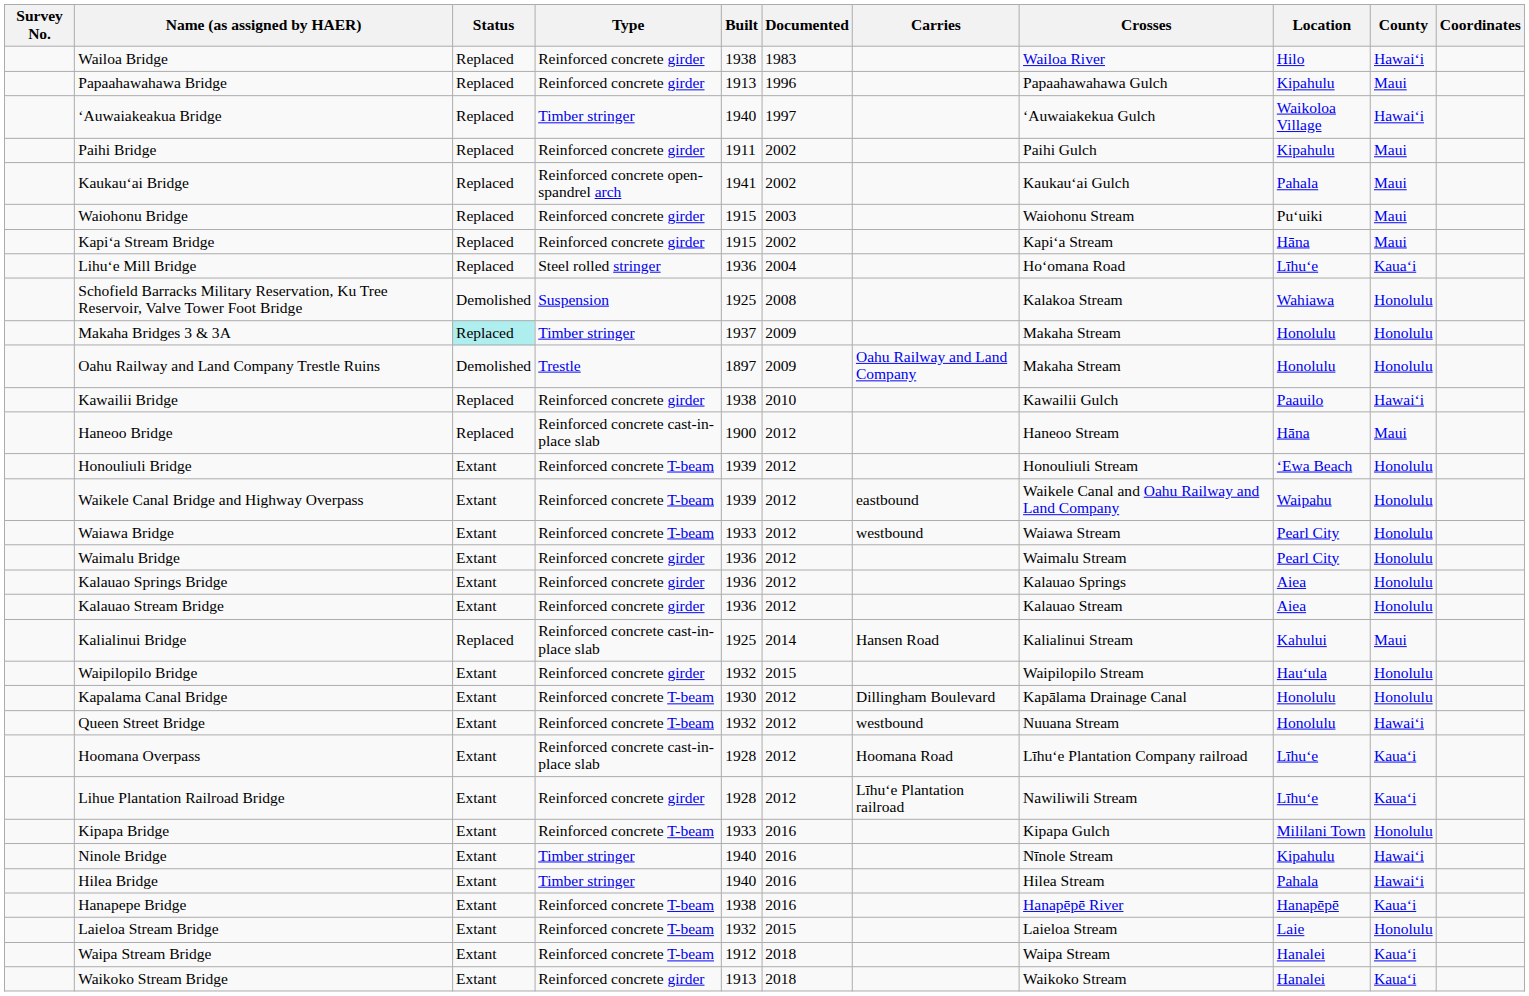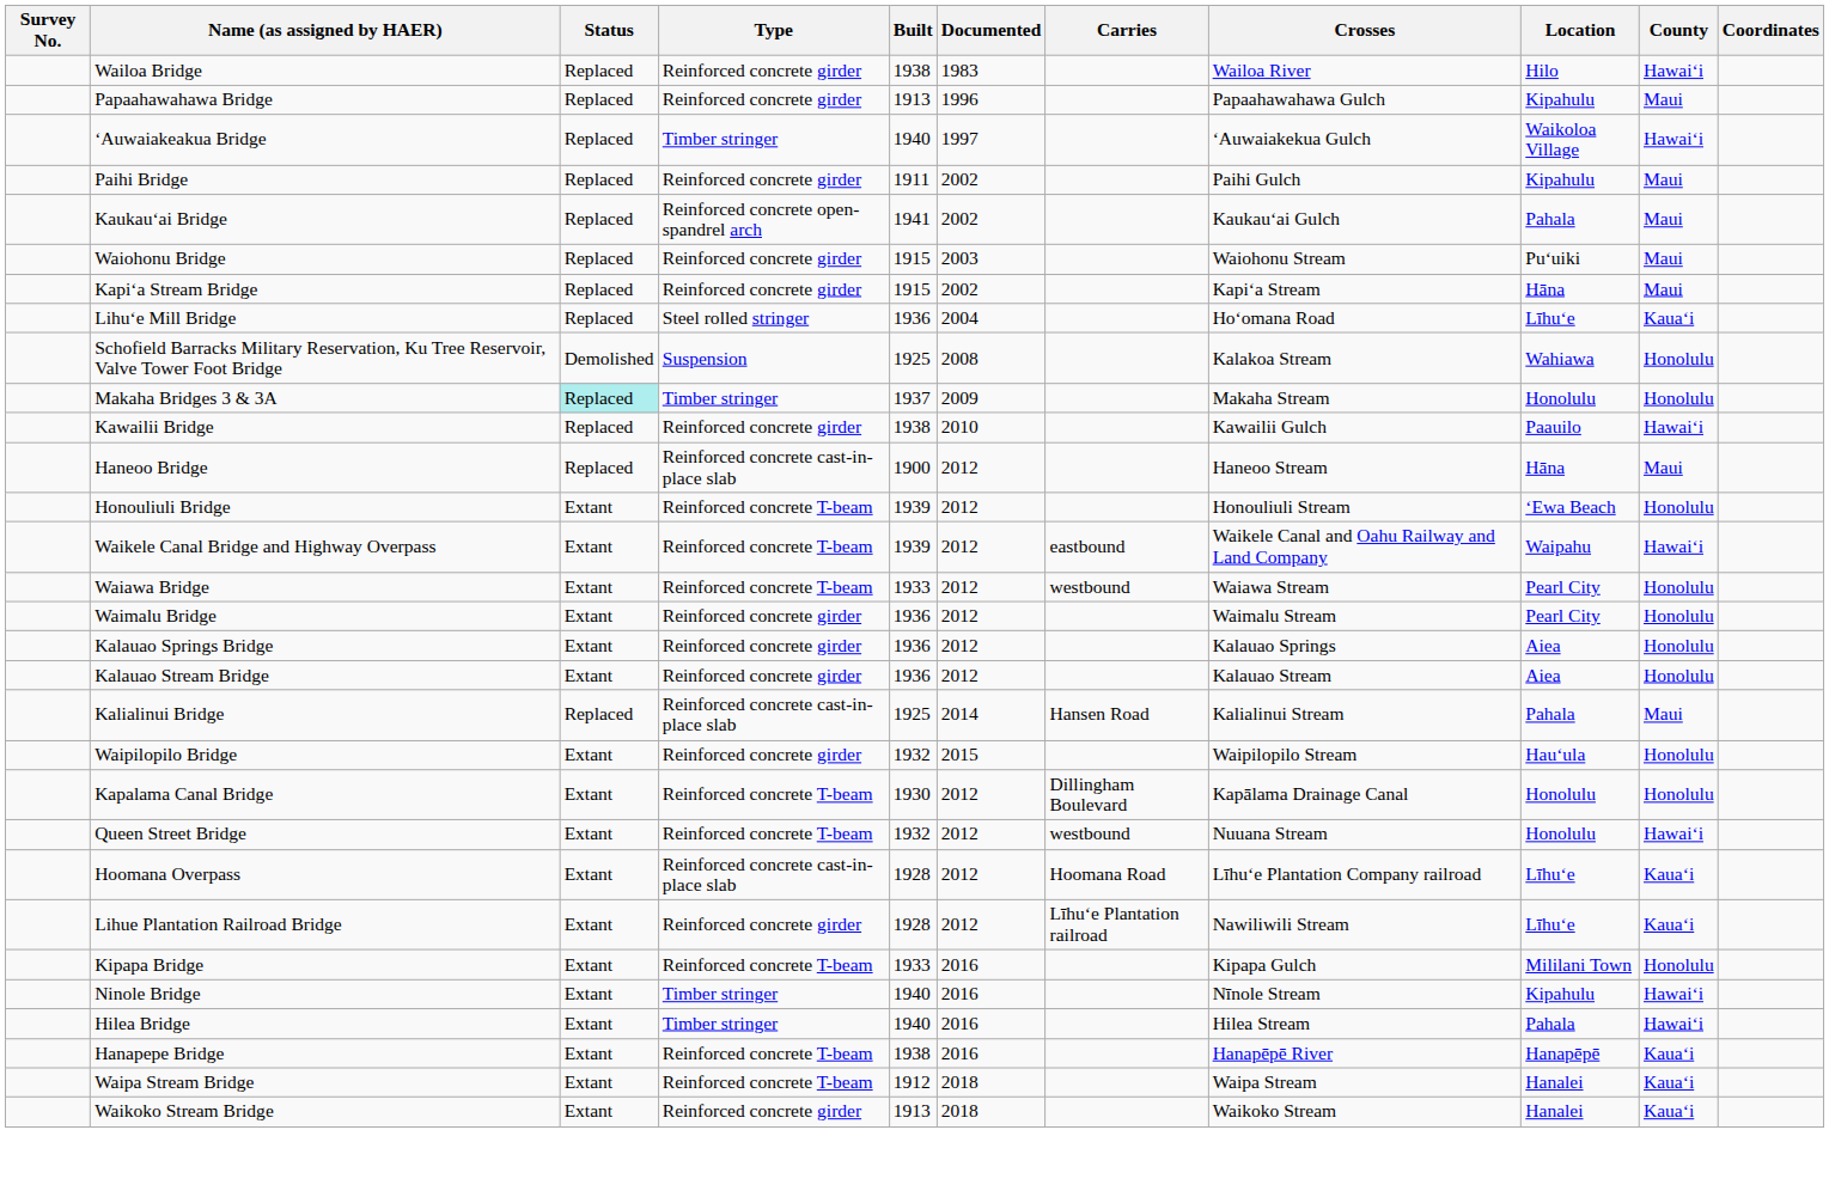- row: Oahu Railway and Land Company Trestle Ruins | Demolished | Trestle | 1897 | 2009 | Oahu Railway and Land Company | Makaha Stream | Honolulu | Honolulu
Waikele Canal Bridge and Highway Overpass | County: Honolulu -> Hawaiʻi
Kalialinui Bridge | Location: Kahului -> Pahala
- row: Laieloa Stream Bridge | Extant | Reinforced concrete T-beam | 1932 | 2015 | Laieloa Stream | Laie | Honolulu
